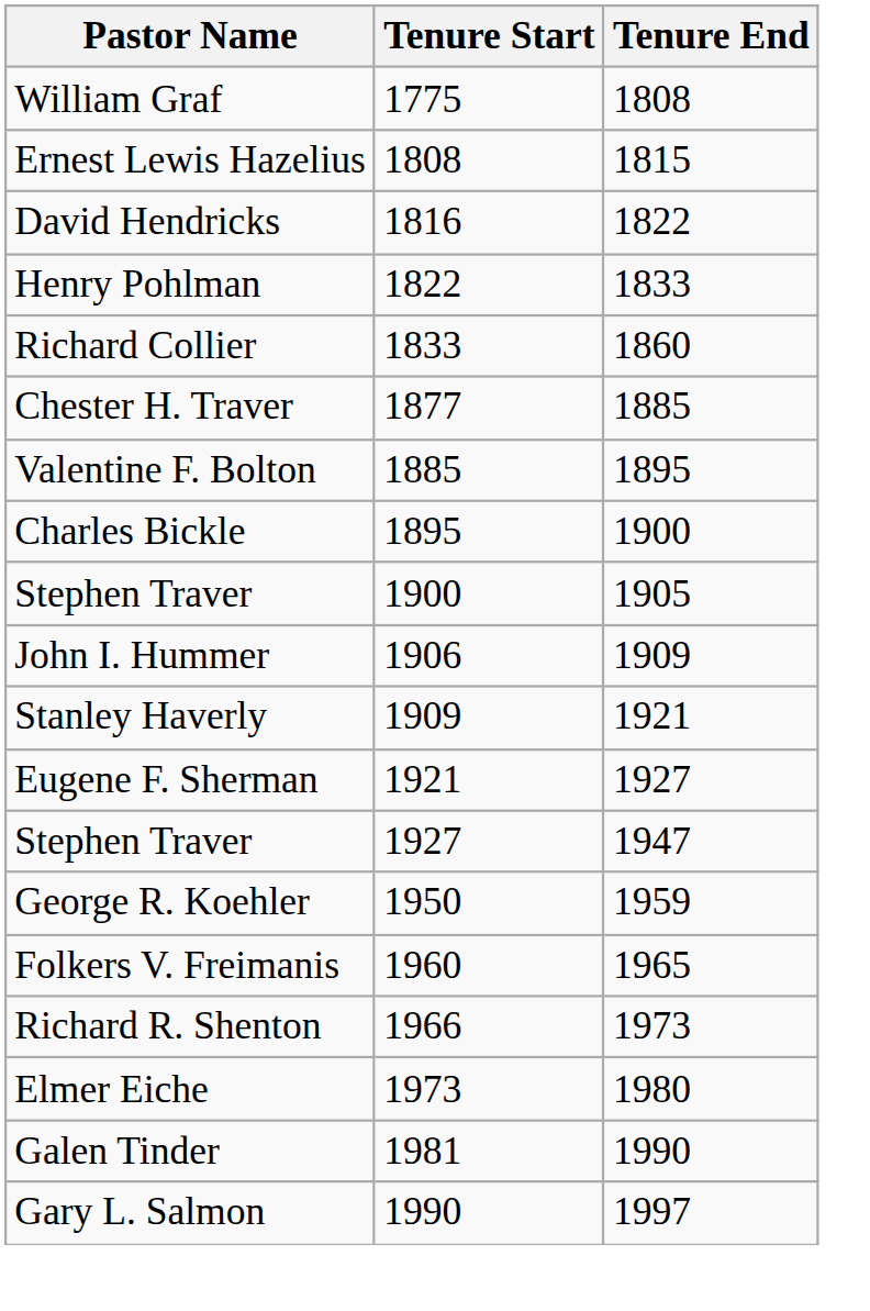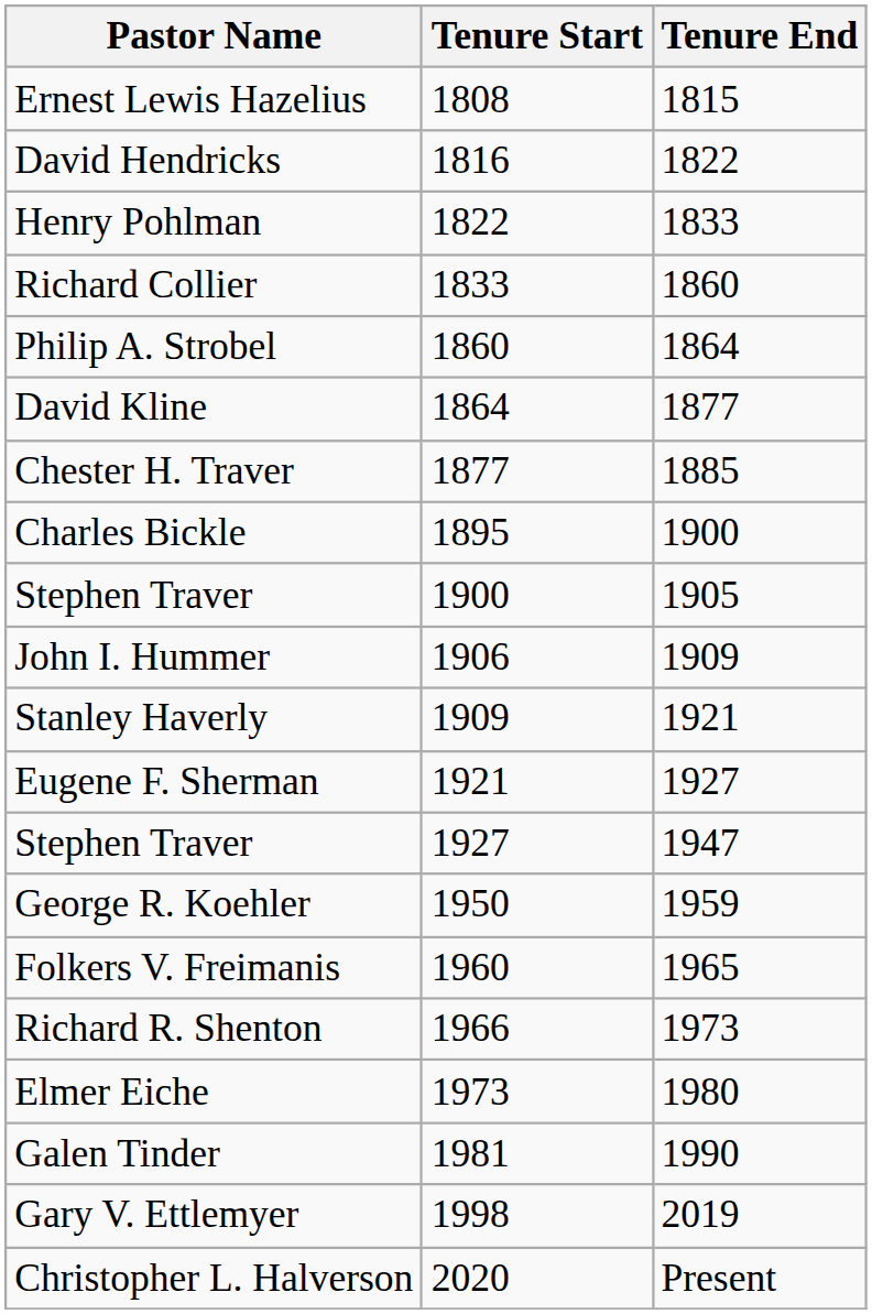- row: William Graf | 1775 | 1808
+ row: Philip A. Strobel | 1860 | 1864
+ row: David Kline | 1864 | 1877
- row: Valentine F. Bolton | 1885 | 1895
- row: Gary L. Salmon | 1990 | 1997
+ row: Gary V. Ettlemyer | 1998 | 2019
+ row: Christopher L. Halverson | 2020 | Present
